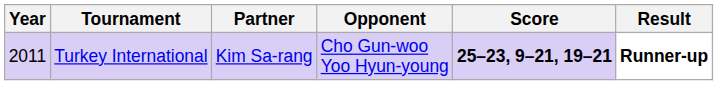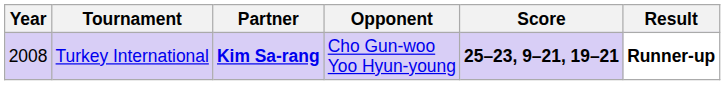Turkey International | Year: 2011 -> 2008
Turkey International | Partner: normal -> bold
